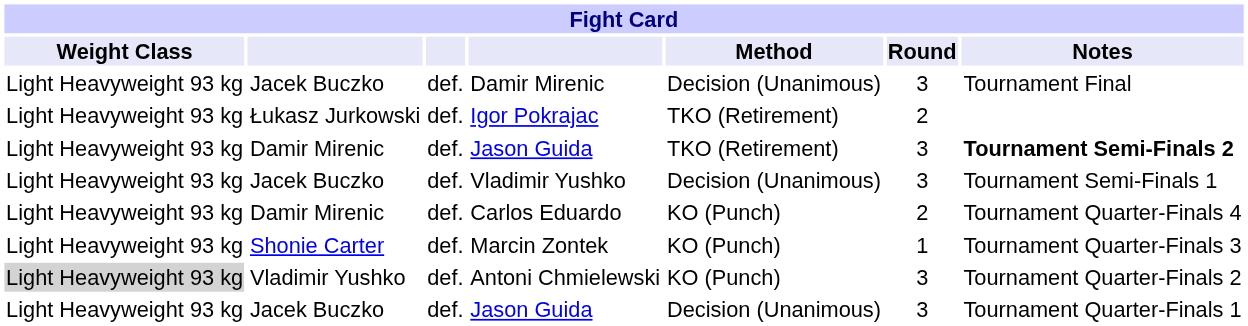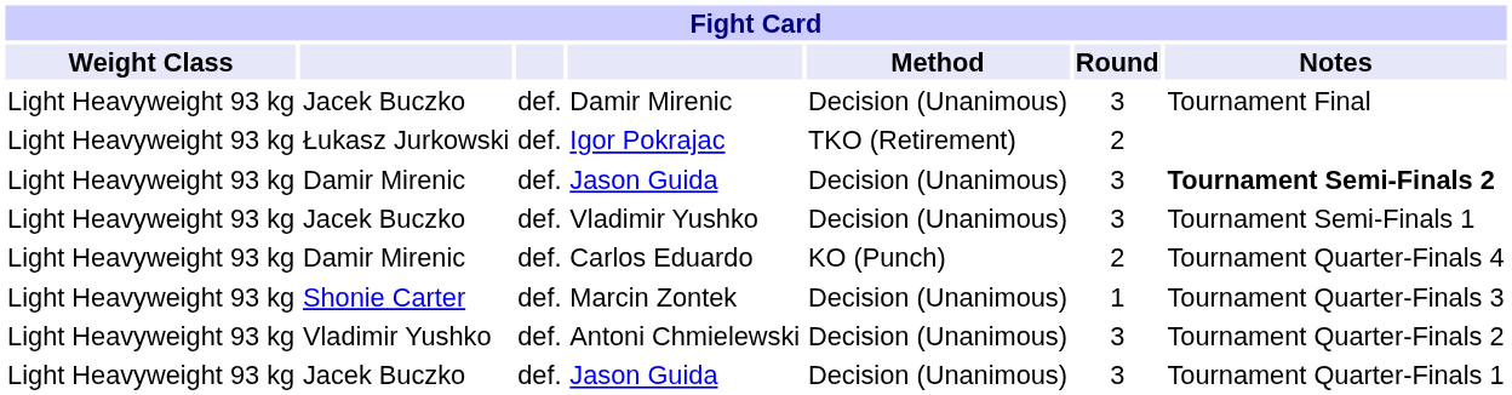Damir Mirenic / Jason Guida | Method: TKO (Retirement) -> Decision (Unanimous)
Marcin Zontek | Method: KO (Punch) -> Decision (Unanimous)
Antoni Chmielewski | Weight Class: lightgrey background -> no background
Antoni Chmielewski | Method: KO (Punch) -> Decision (Unanimous)
